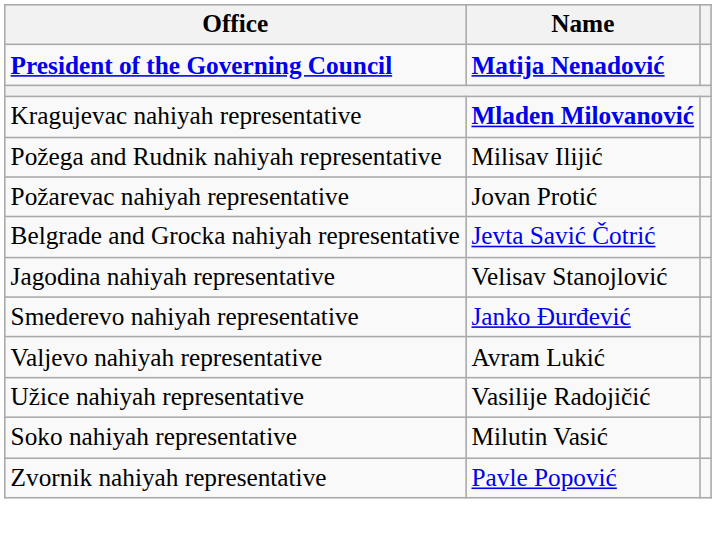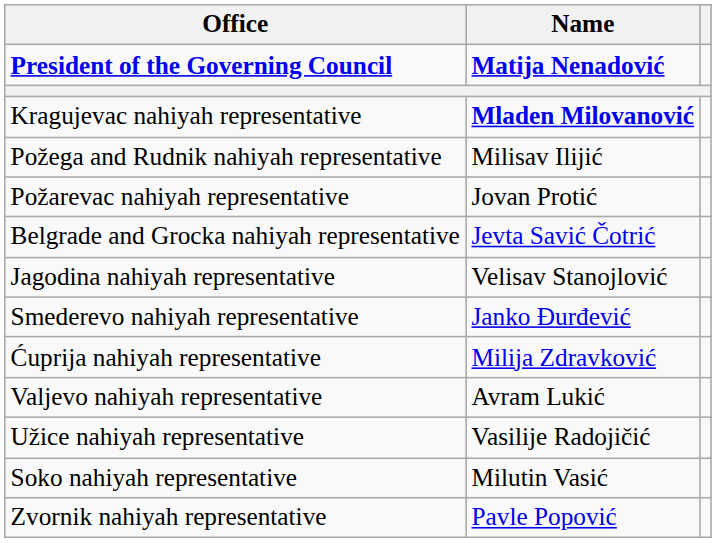+ row: Ćuprija nahiyah representative | Milija Zdravković
